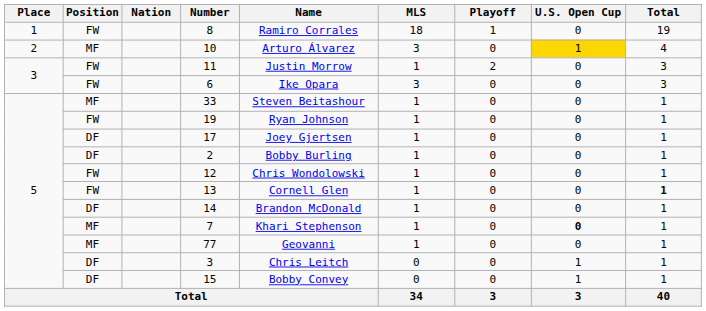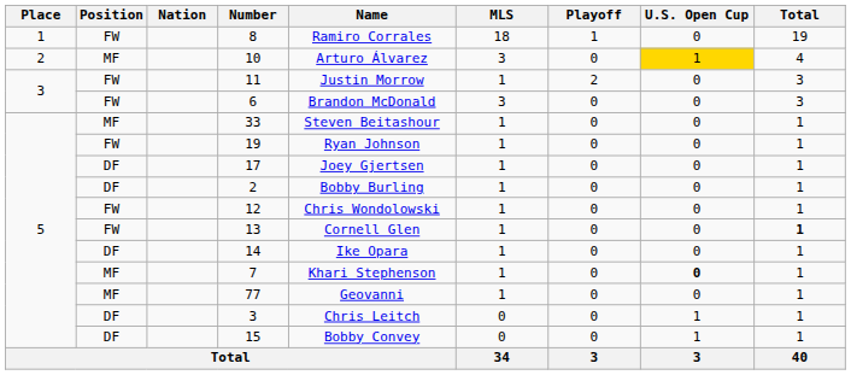6 | Name: Ike Opara -> Brandon McDonald
14 | Name: Brandon McDonald -> Ike Opara
